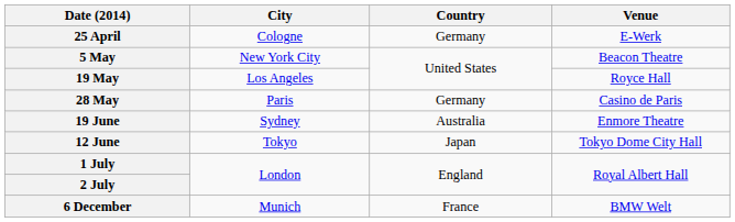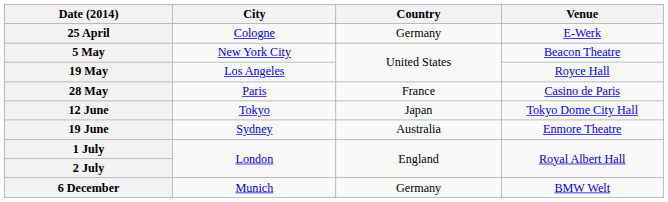28 May | Country: Germany -> France
rows swapped: 12 June <-> 19 June
6 December | Country: France -> Germany
